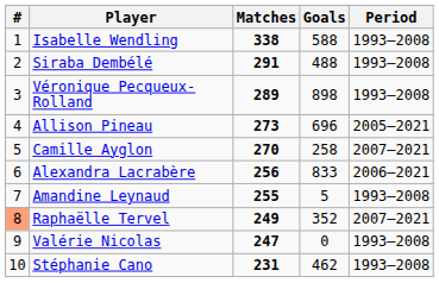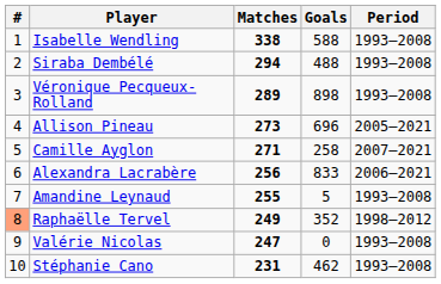Siraba Dembélé | Matches: 291 -> 294
Camille Ayglon | Matches: 270 -> 271
Raphaëlle Tervel | Period: 2007–2021 -> 1998–2012
